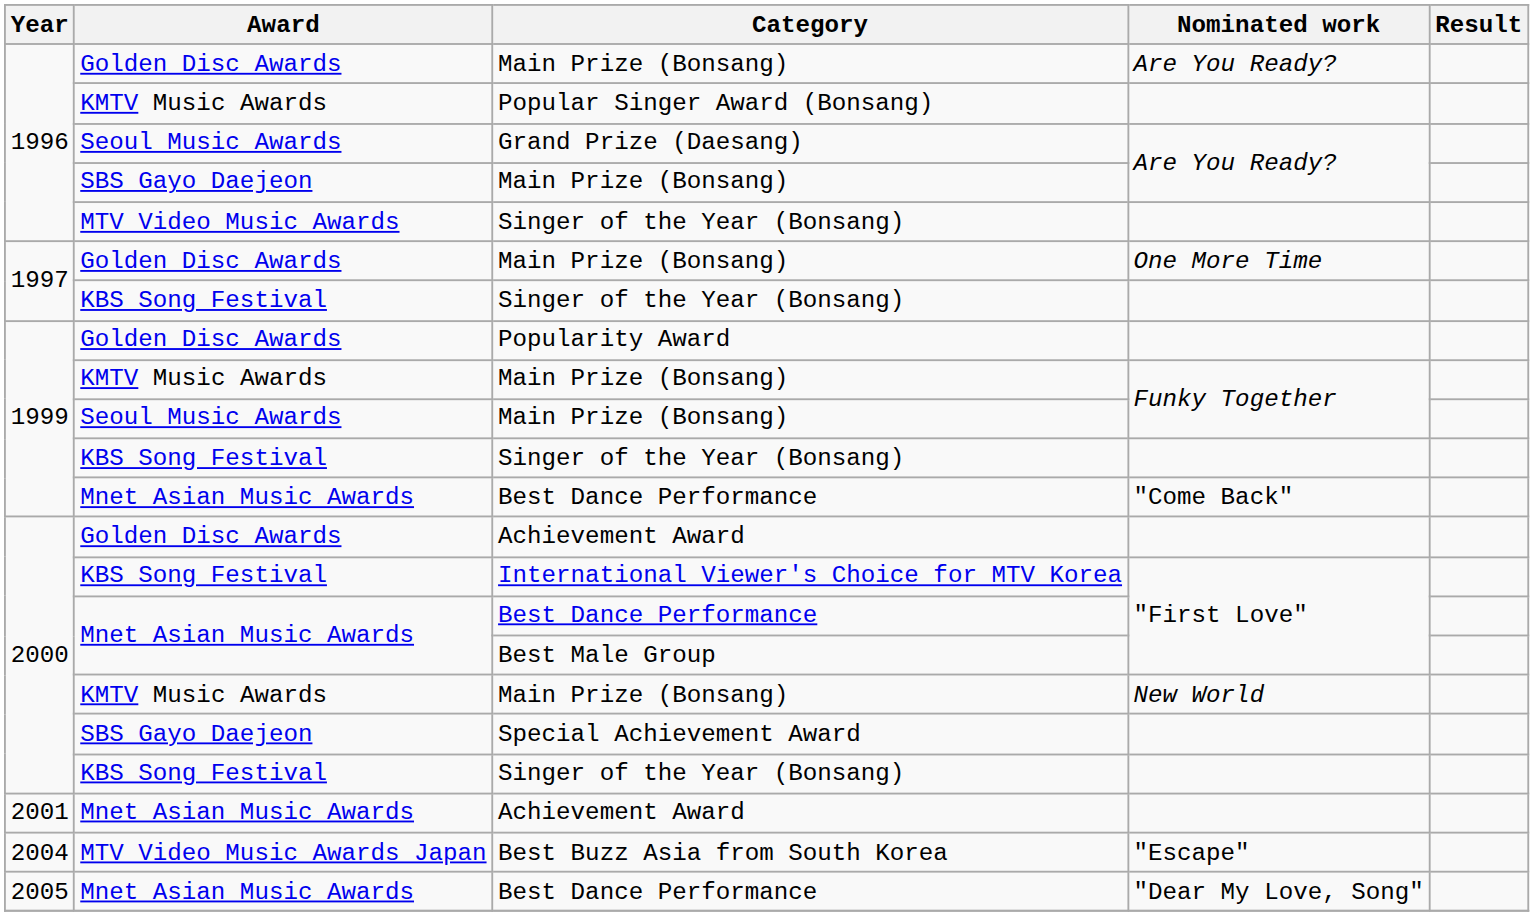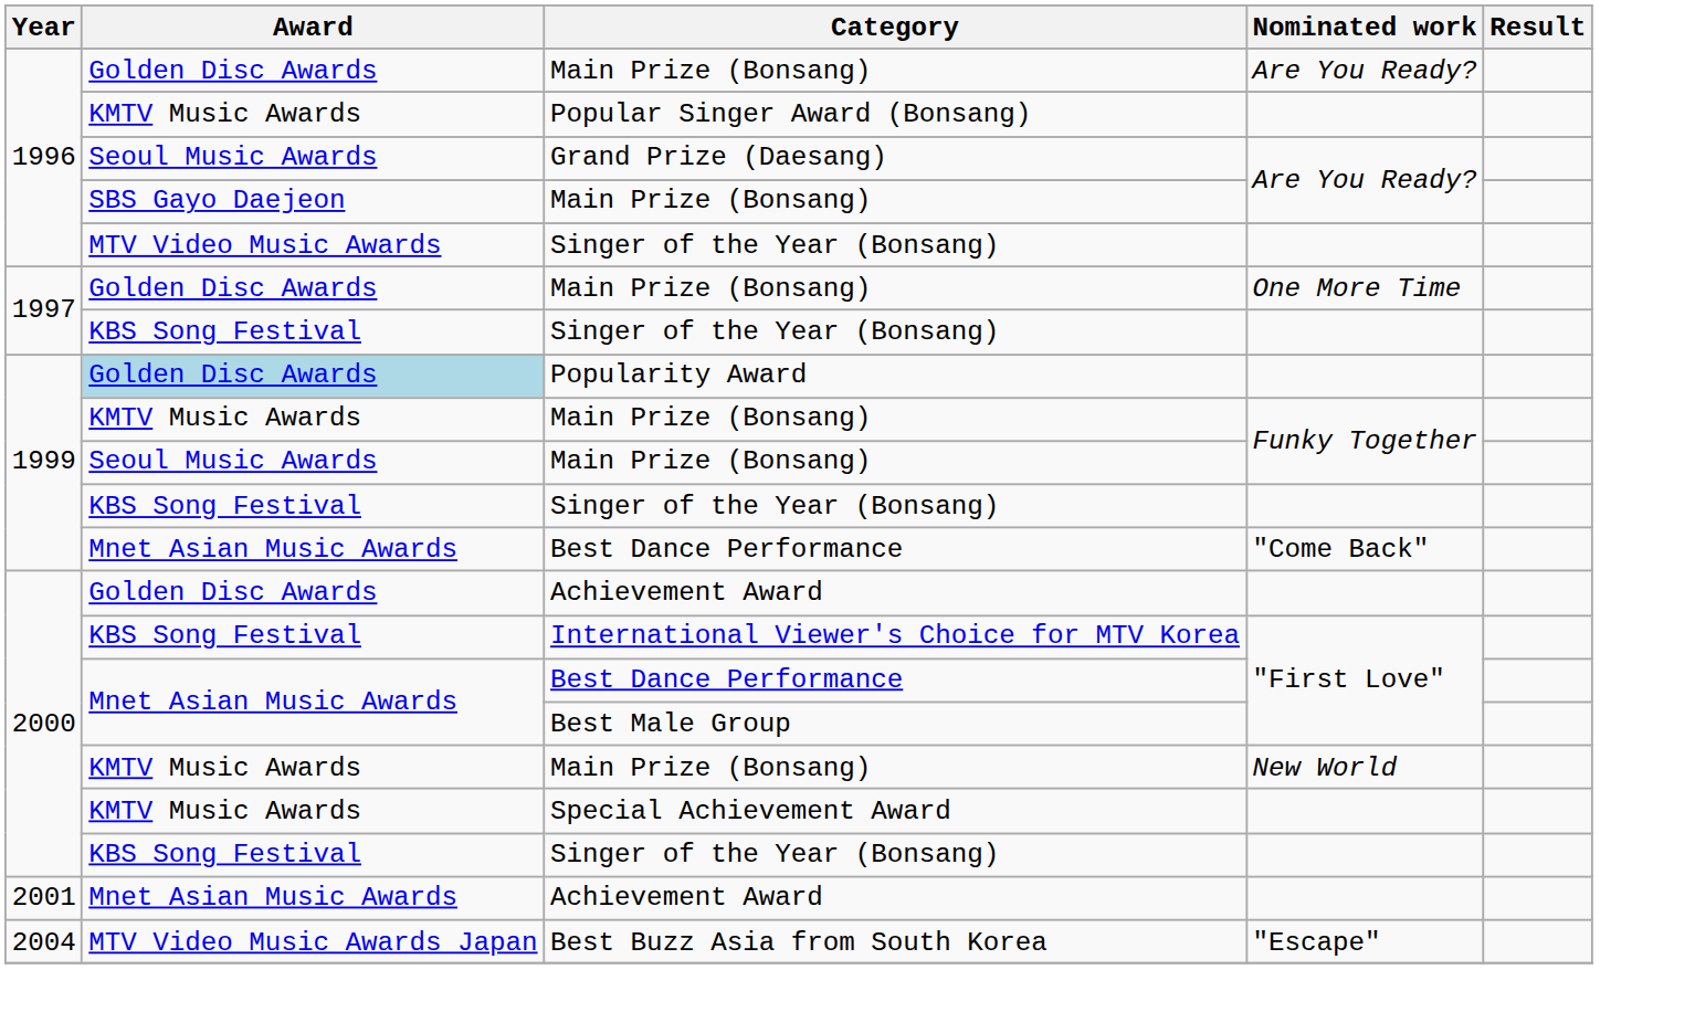Popularity Award | Award: no background -> lightblue background
Special Achievement Award | Award: SBS Gayo Daejeon -> KMTV Music Awards
- row: 2005 | Mnet Asian Music Awards | Best Dance Performance | "Dear My Love, Song"
